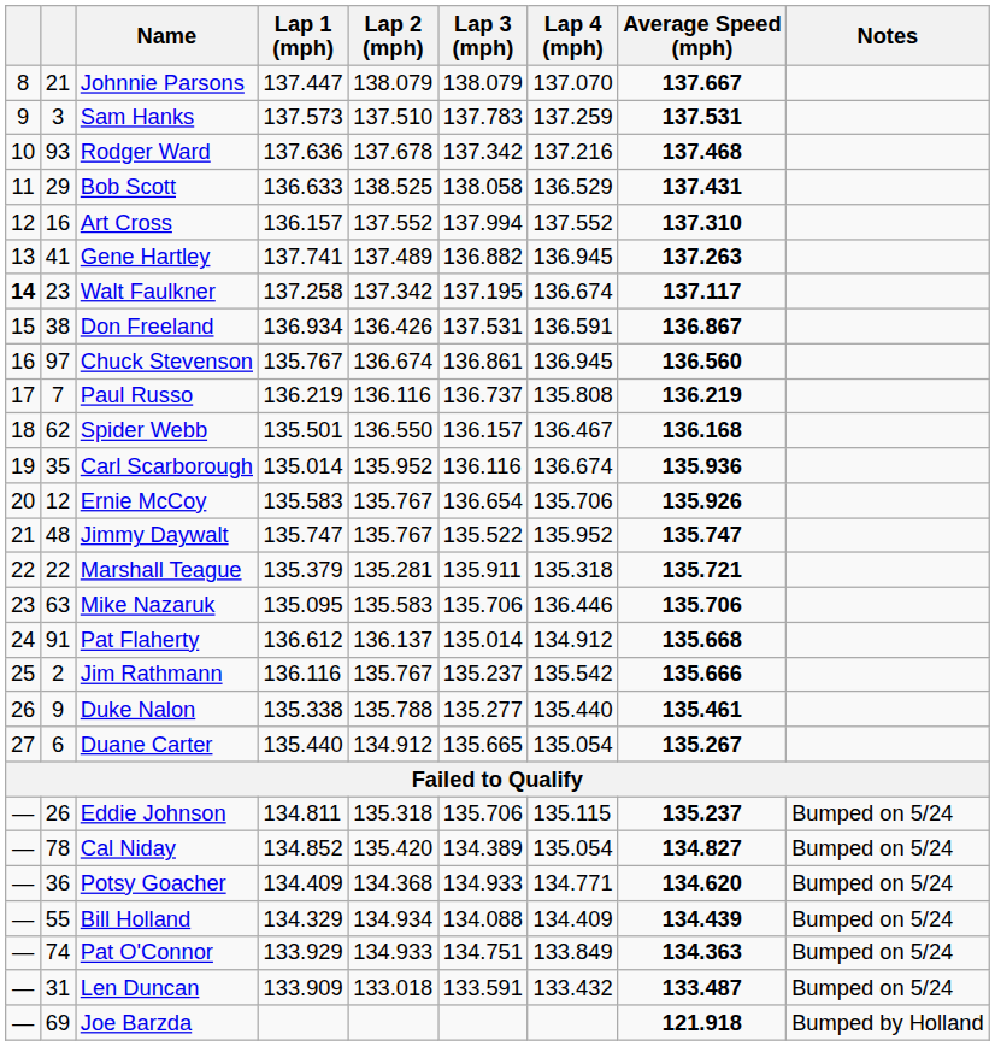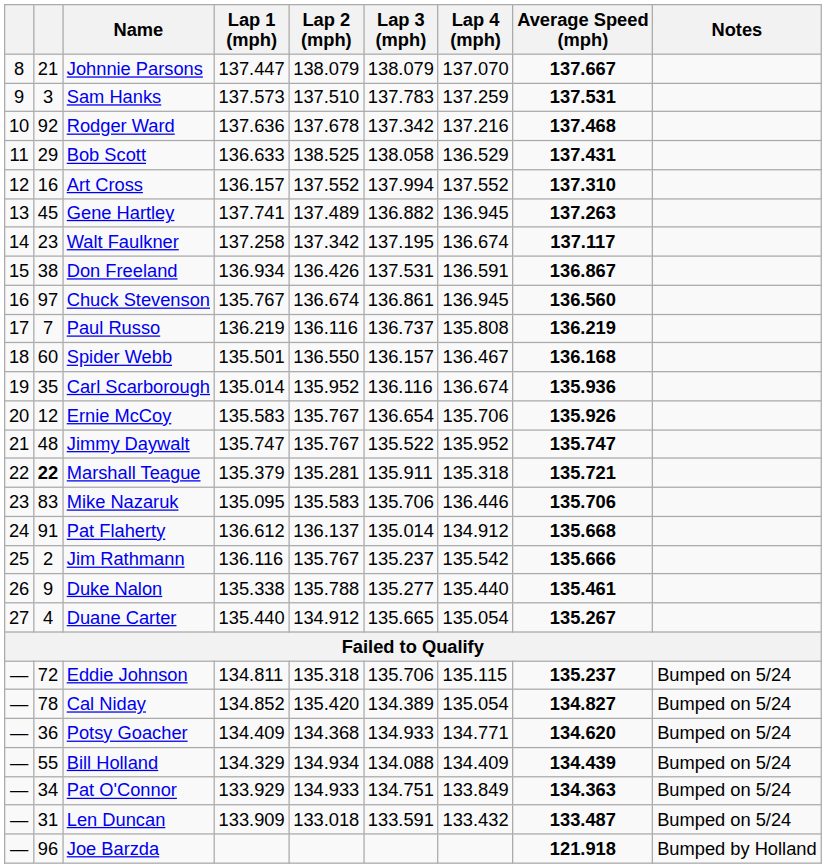Rodger Ward | column 2: 93 -> 92
Gene Hartley | column 2: 41 -> 45
Walt Faulkner | column 1: bold -> normal
Spider Webb | column 2: 62 -> 60
Marshall Teague | column 2: normal -> bold
Mike Nazaruk | column 2: 63 -> 83
Duane Carter | column 2: 6 -> 4
Eddie Johnson | column 2: 26 -> 72
Pat O'Connor | column 2: 74 -> 34
Joe Barzda | column 2: 69 -> 96
